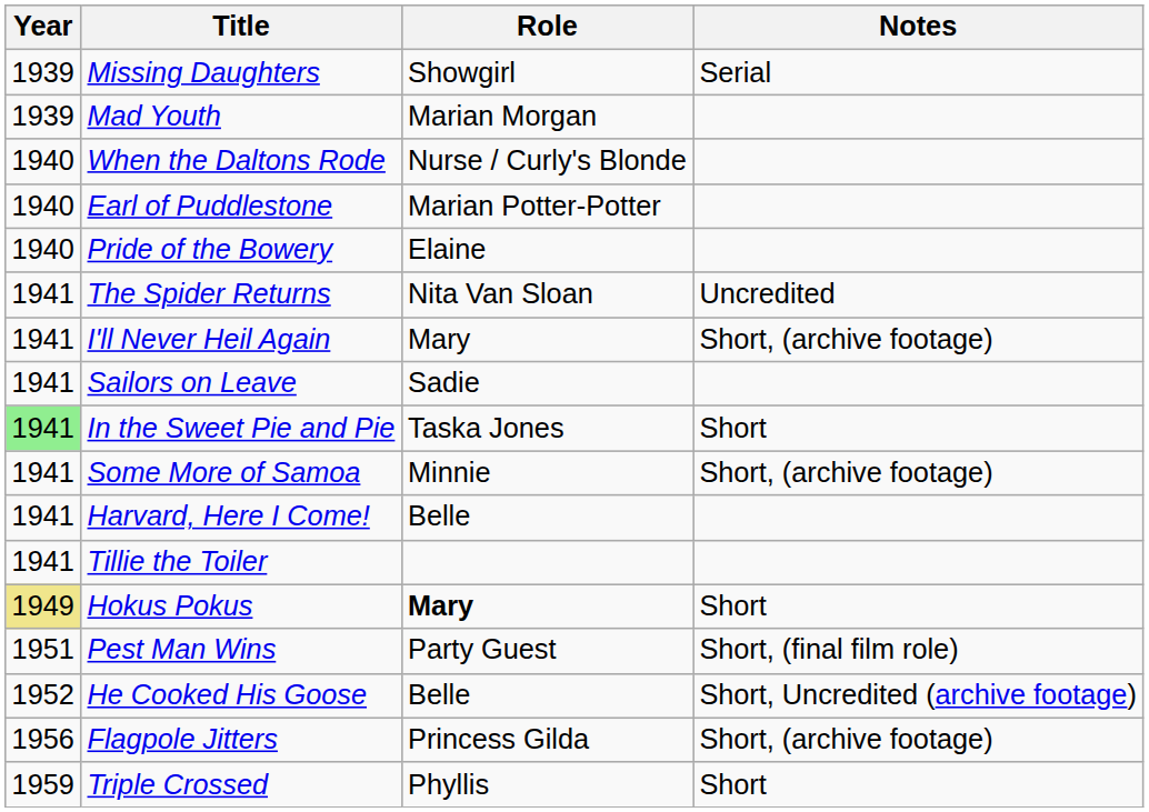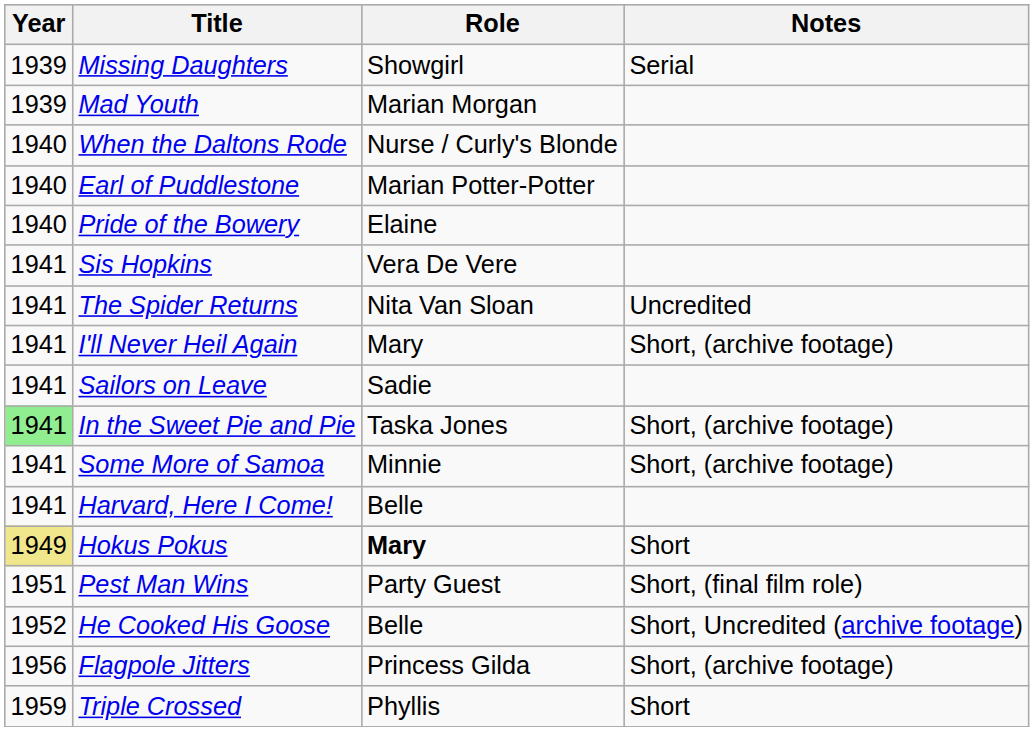+ row: 1941 | Sis Hopkins | Vera De Vere
In the Sweet Pie and Pie | Notes: Short -> Short, (archive footage)
- row: 1941 | Tillie the Toiler
